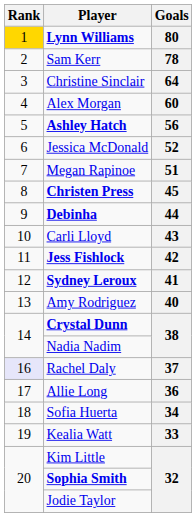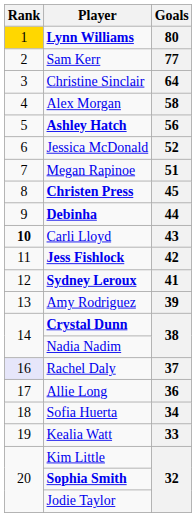Sam Kerr | Goals: 78 -> 77
Alex Morgan | Goals: 60 -> 58
Carli Lloyd | Rank: normal -> bold
Amy Rodriguez | Goals: 40 -> 39
